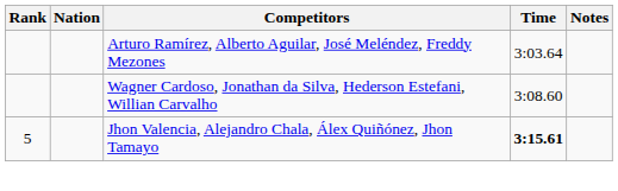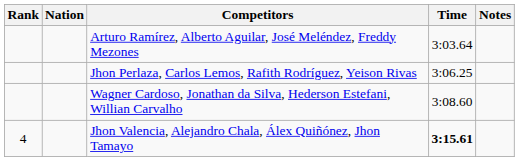+ row: Jhon Perlaza, Carlos Lemos, Rafith Rodríguez, Yeison Rivas | 3:06.25
Jhon Valencia, Alejandro Chala, Álex Quiñónez, Jhon Tamayo | Rank: 5 -> 4
